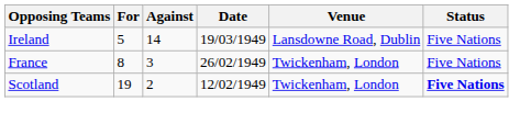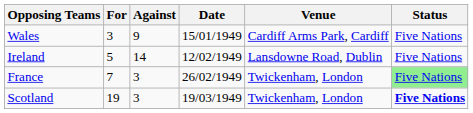+ row: Wales | 3 | 9 | 15/01/1949 | Cardiff Arms Park, Cardiff | Five Nations
Ireland | Date: 19/03/1949 -> 12/02/1949
France | For: 8 -> 7
France | Status: no background -> lightgreen background
Scotland | Against: 2 -> 3
Scotland | Date: 12/02/1949 -> 19/03/1949
